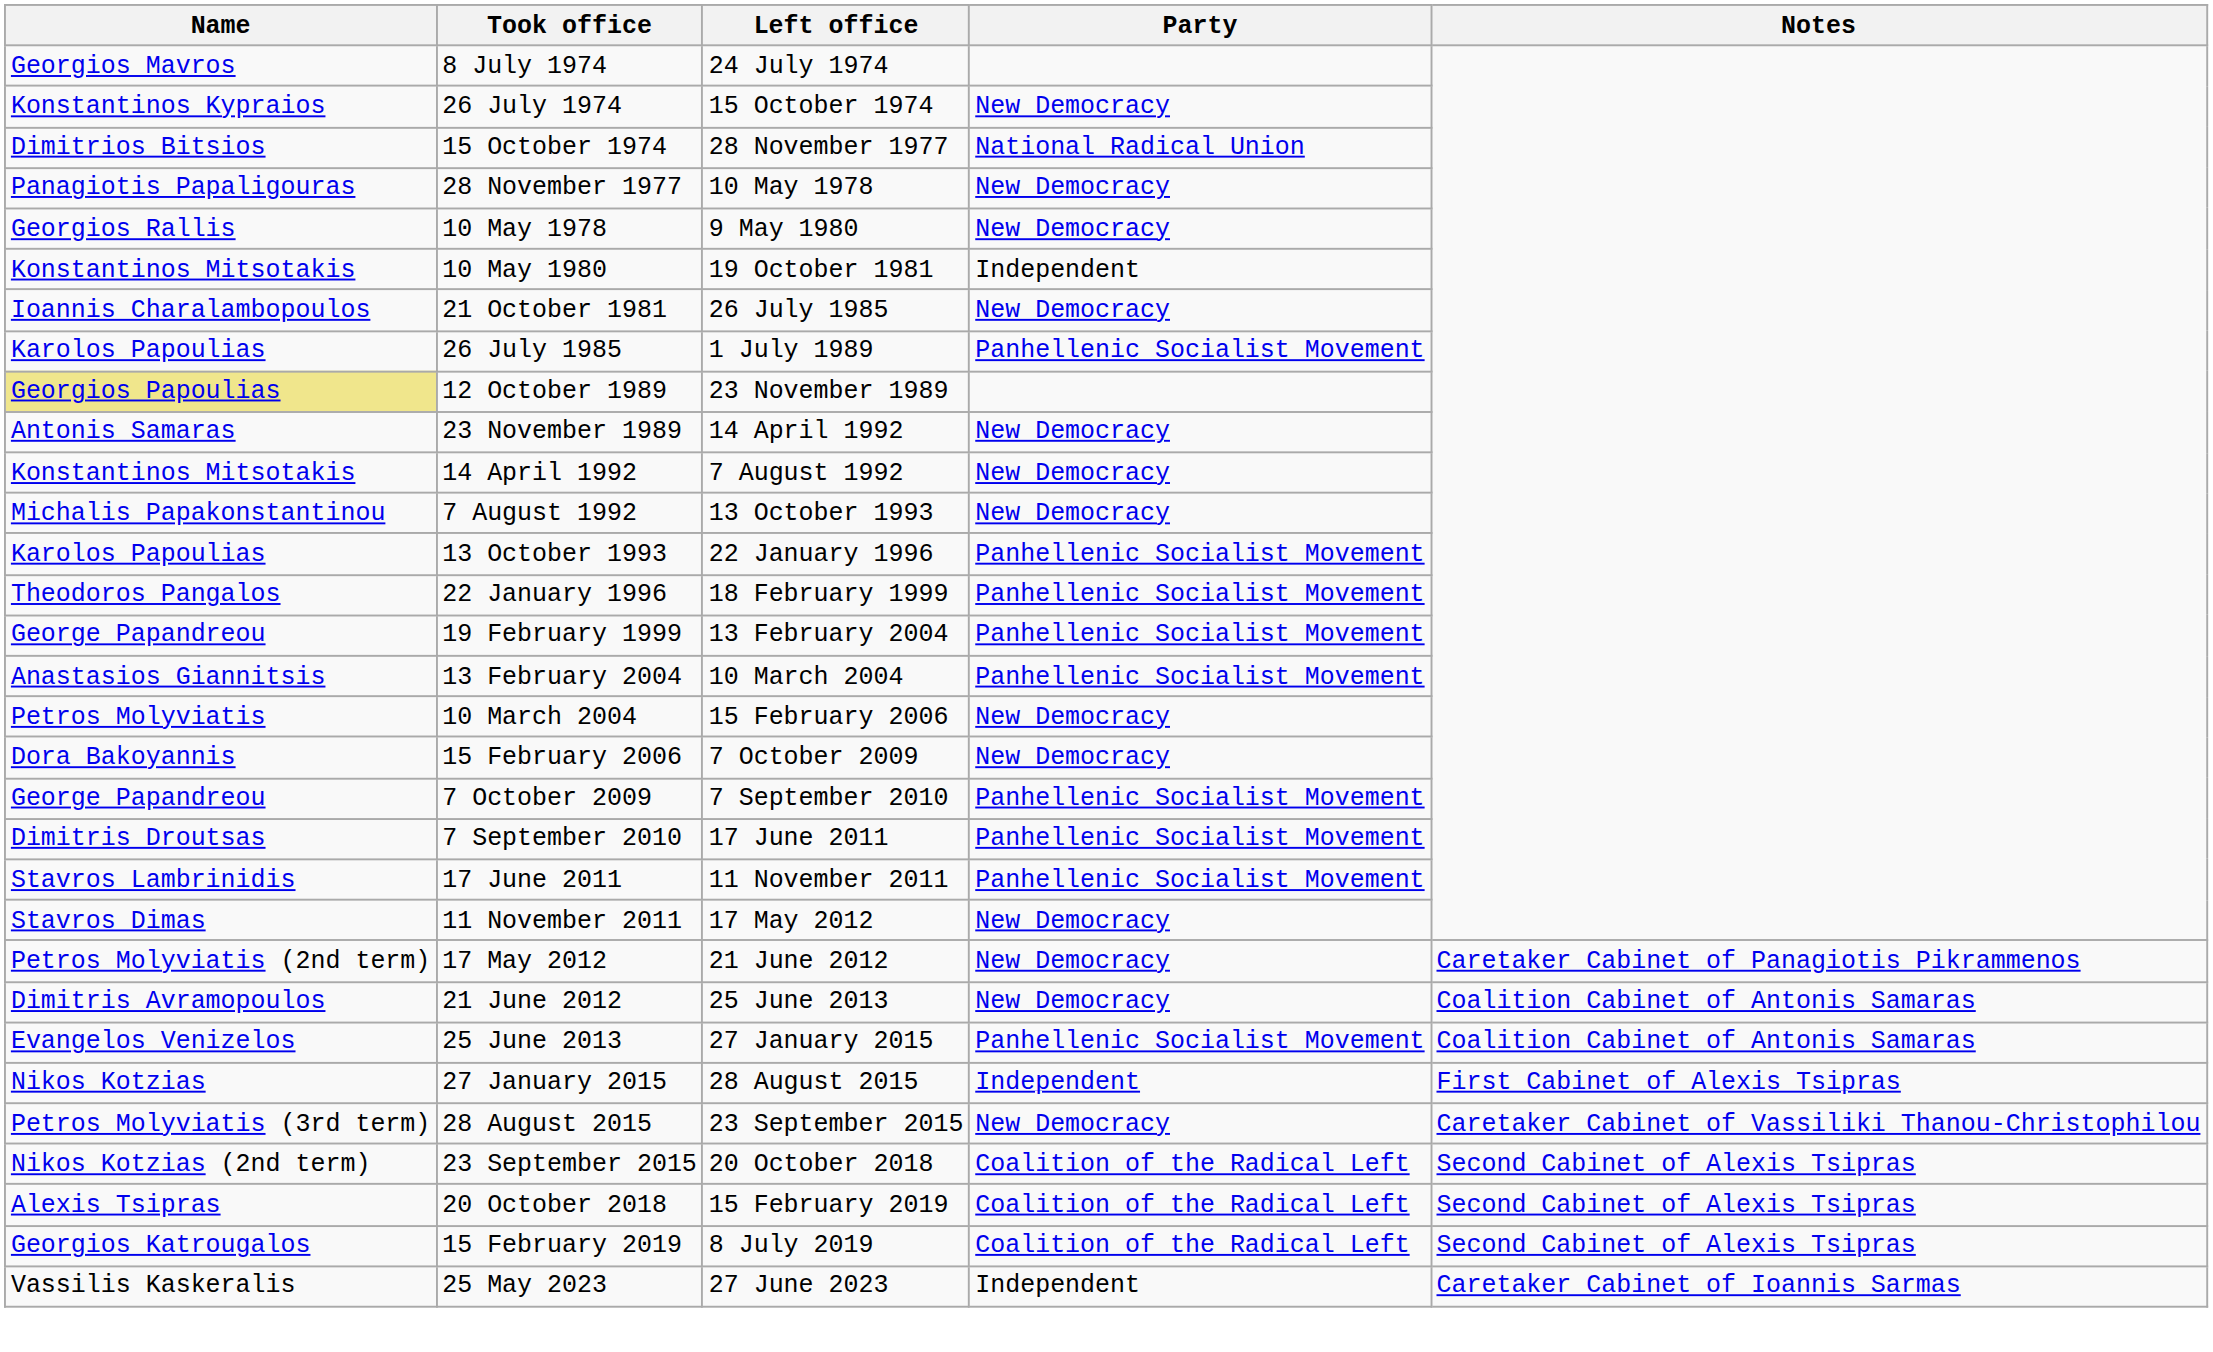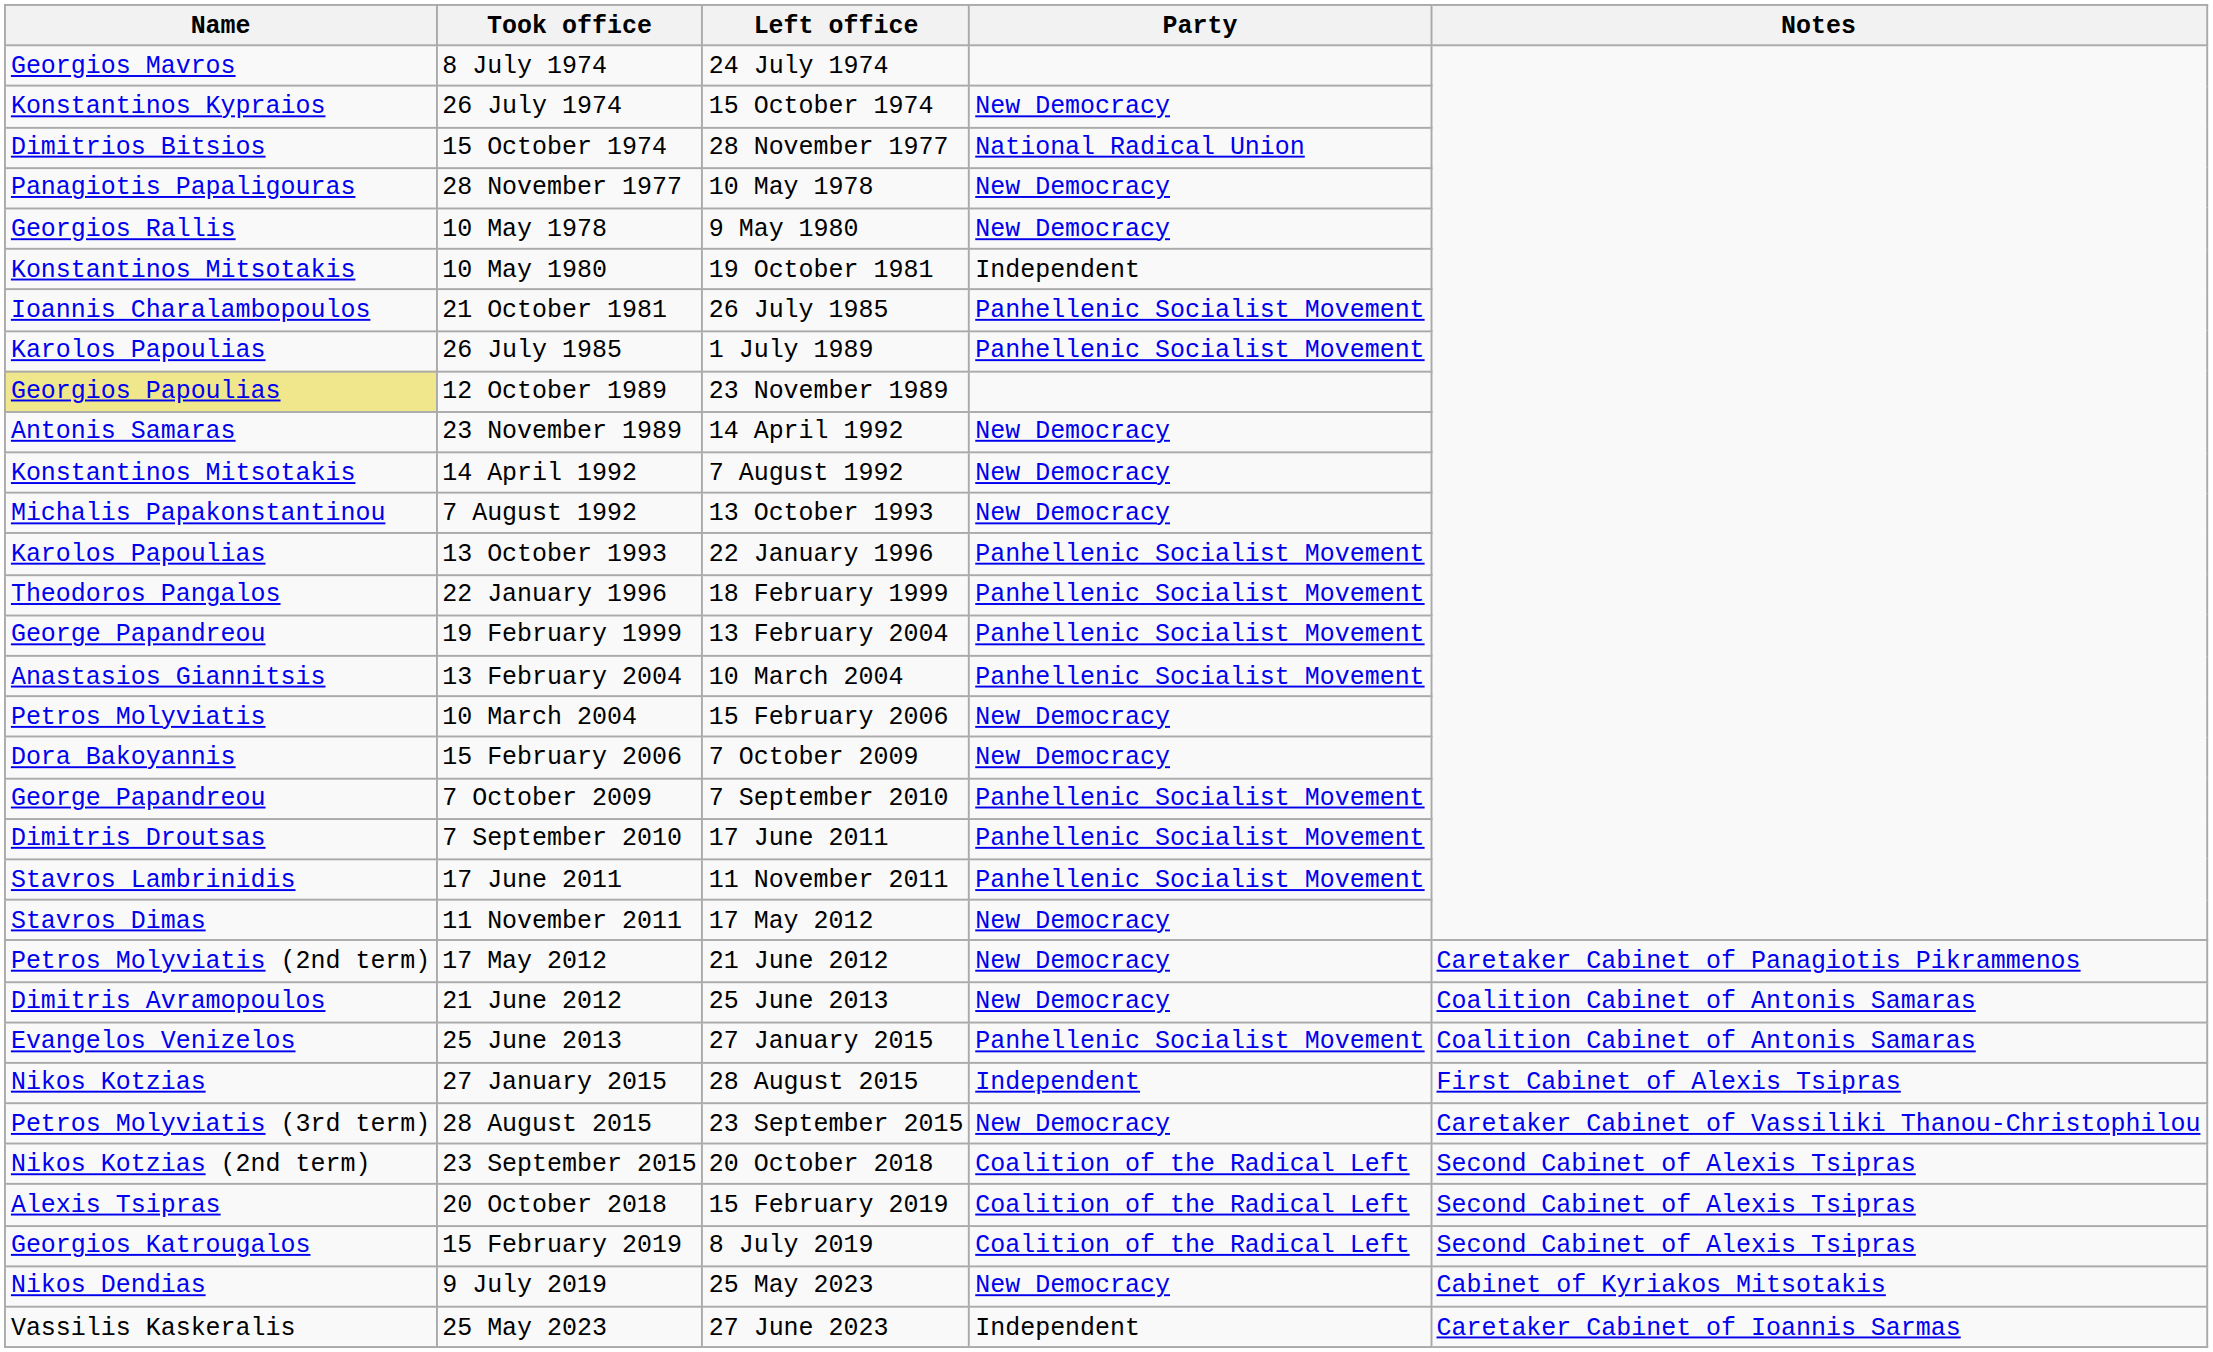21 October 1981 | Party: New Democracy -> Panhellenic Socialist Movement
+ row: Nikos Dendias | 9 July 2019 | 25 May 2023 | New Democracy | Cabinet of Kyriakos Mitsotakis
